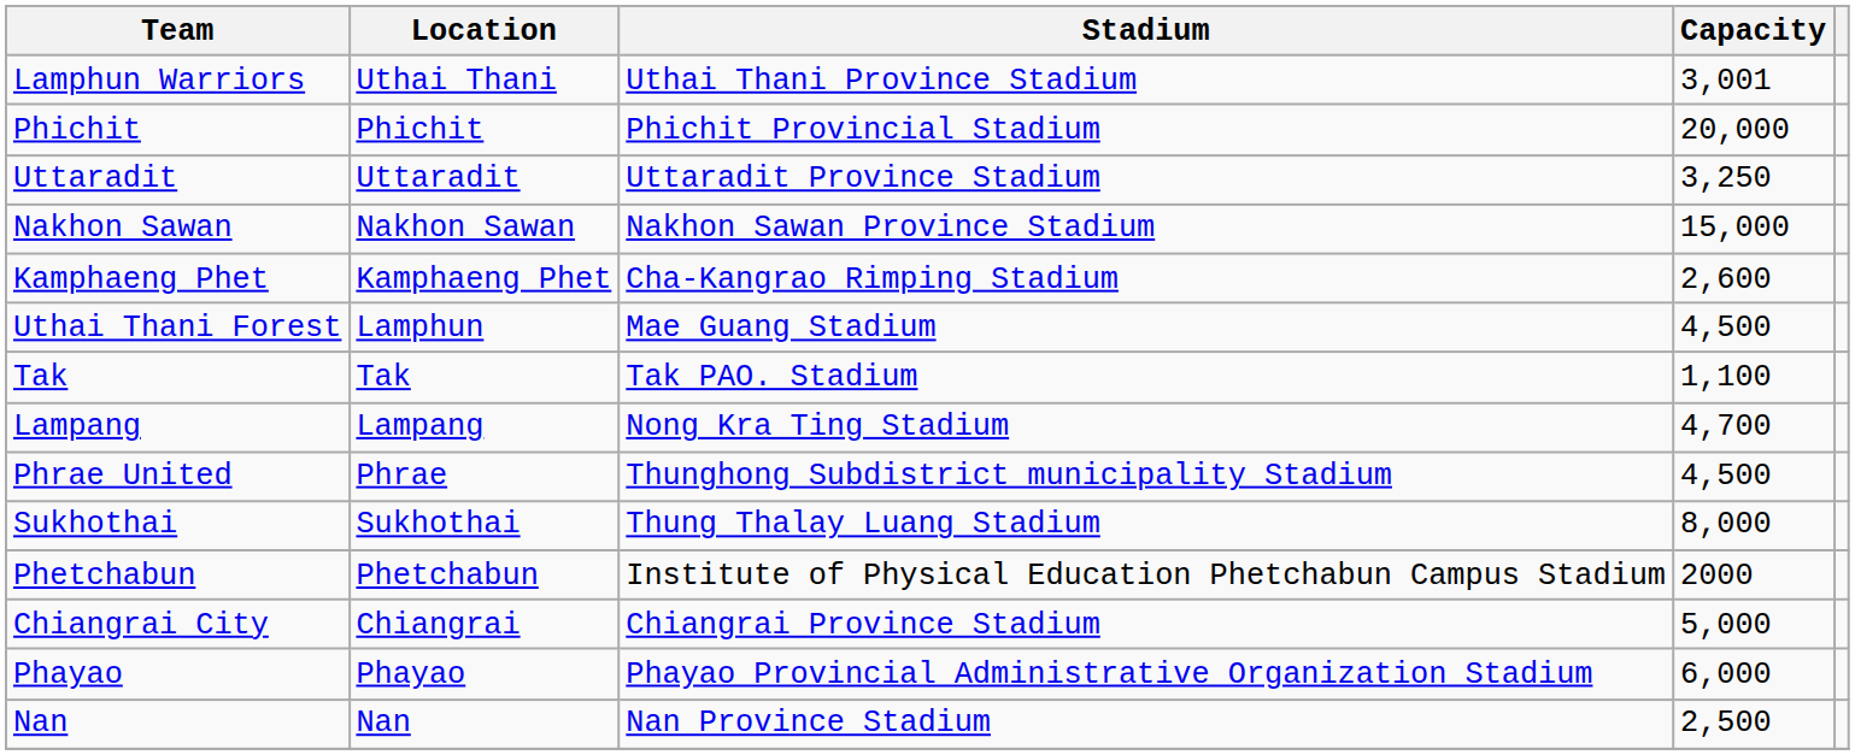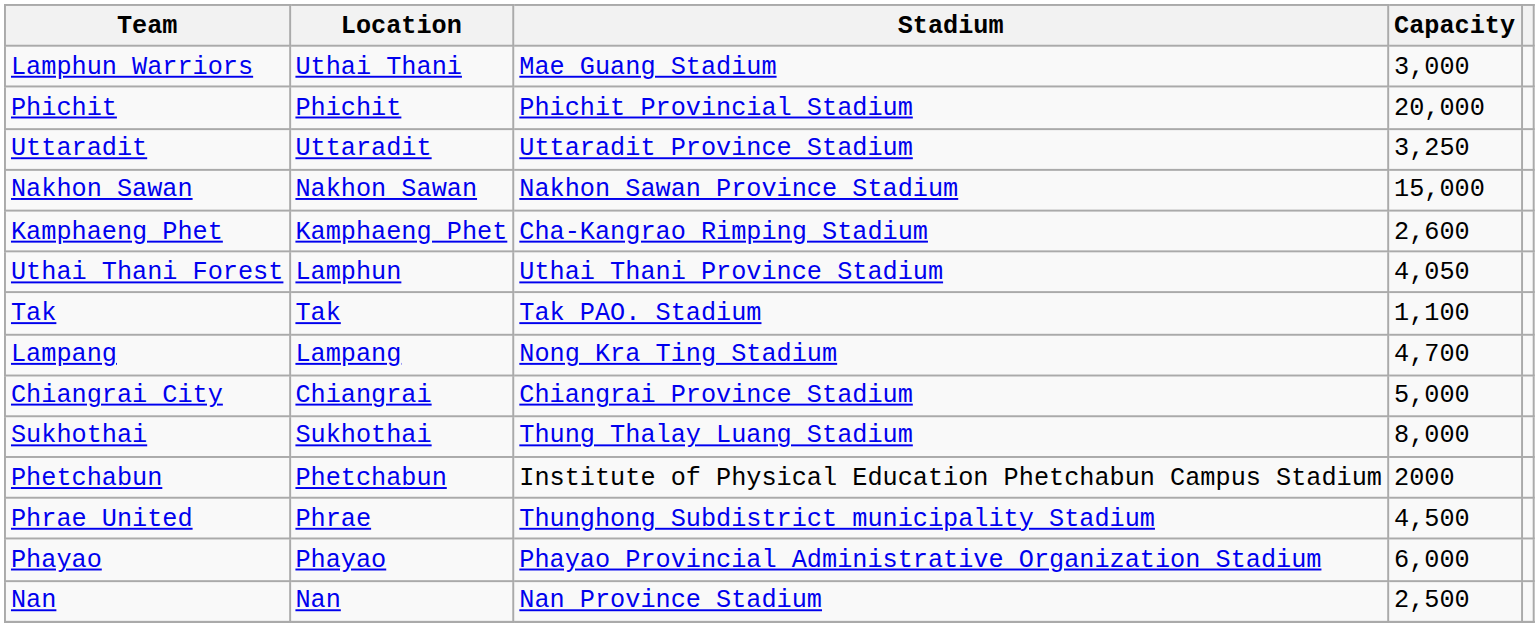Lamphun Warriors | Stadium: Uthai Thani Province Stadium -> Mae Guang Stadium
Lamphun Warriors | Capacity: 3,001 -> 3,000
Uthai Thani Forest | Stadium: Mae Guang Stadium -> Uthai Thani Province Stadium
Uthai Thani Forest | Capacity: 4,500 -> 4,050
rows swapped: Phrae United <-> Chiangrai City
